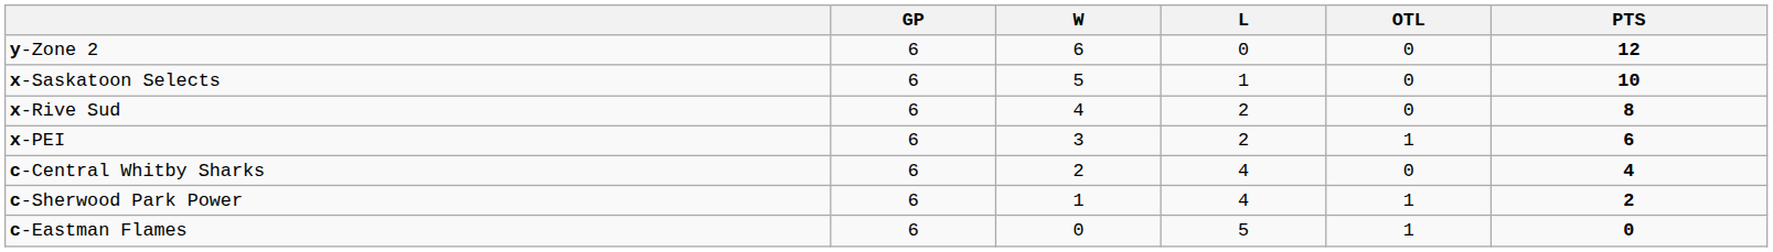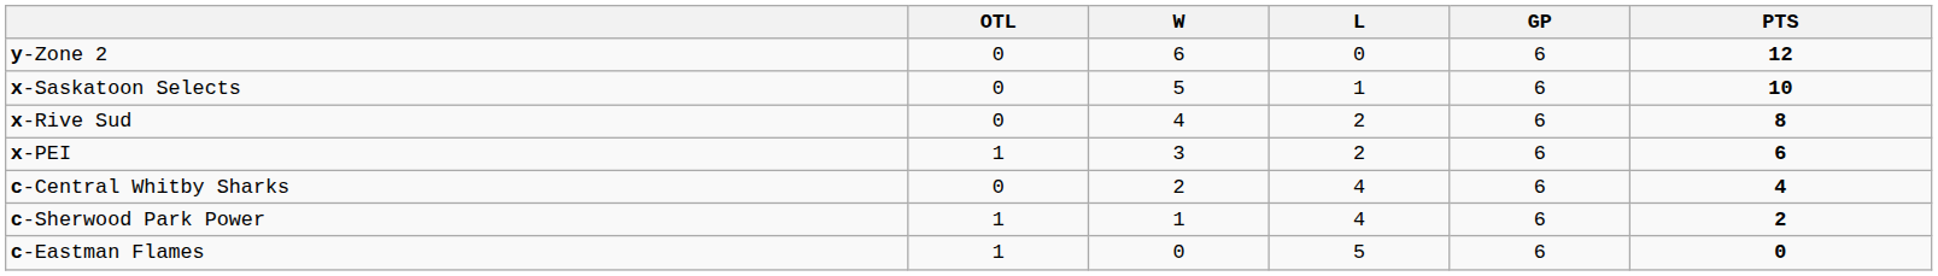columns swapped: GP <-> OTL
